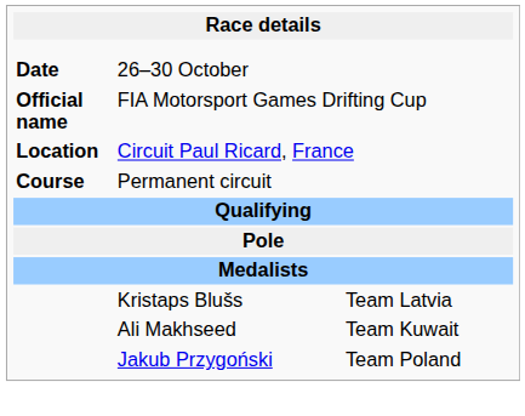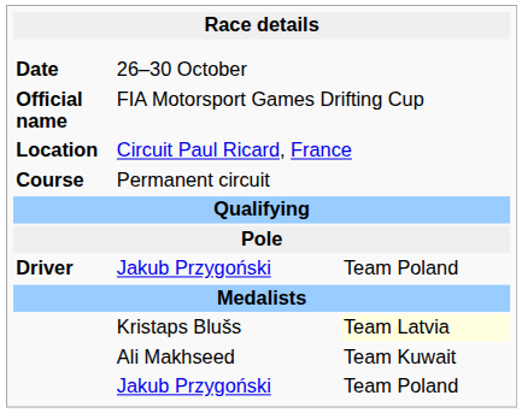+ row: Driver | Jakub Przygoński | Team Poland
Kristaps Blušs | column 3: no background -> lightyellow background
